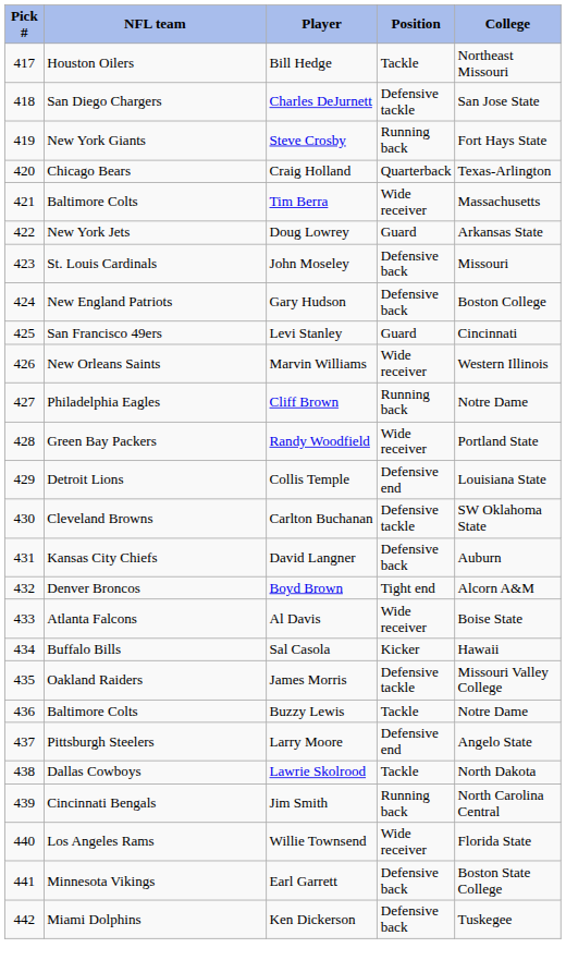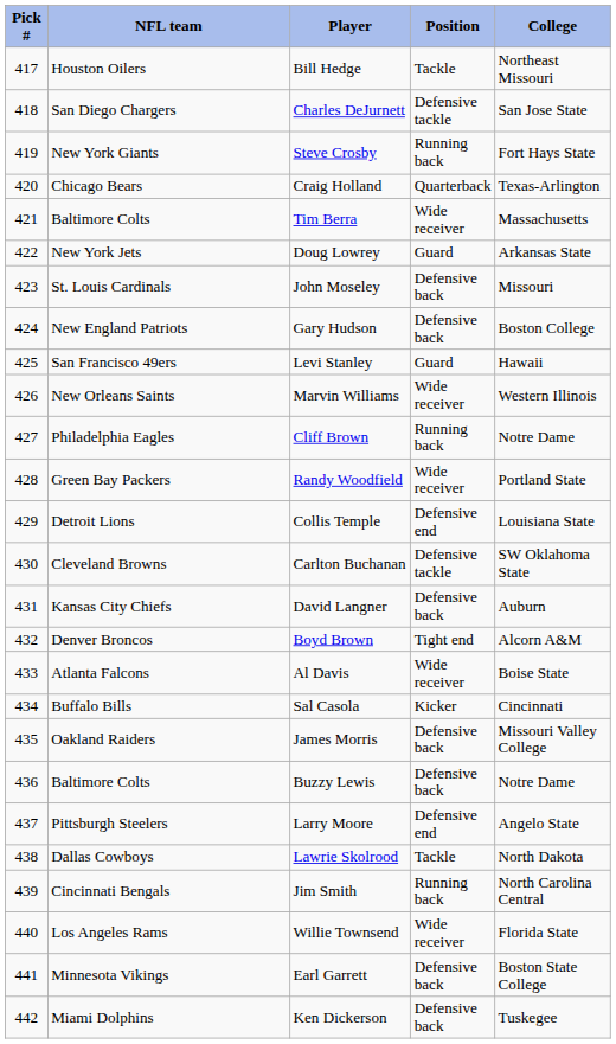Levi Stanley | College: Cincinnati -> Hawaii
Sal Casola | College: Hawaii -> Cincinnati
James Morris | Position: Defensive tackle -> Defensive back
Buzzy Lewis | Position: Tackle -> Defensive back
